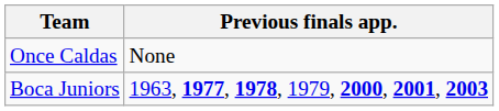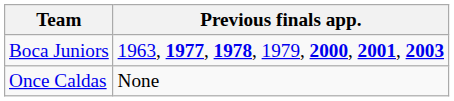rows swapped: Boca Juniors <-> Once Caldas
